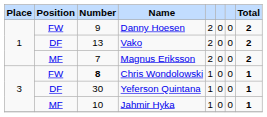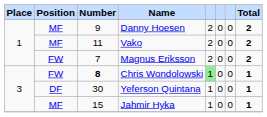Danny Hoesen | Position: FW -> MF
Vako | Position: DF -> MF
Vako | Number: 13 -> 11
Magnus Eriksson | Position: MF -> FW
Chris Wondolowski | column 5: no background -> lightgreen background
Jahmir Hyka | Number: 10 -> 15
